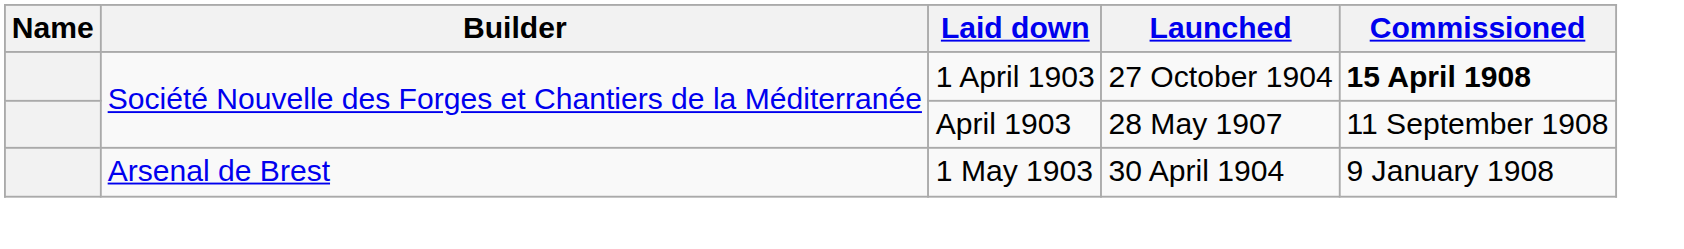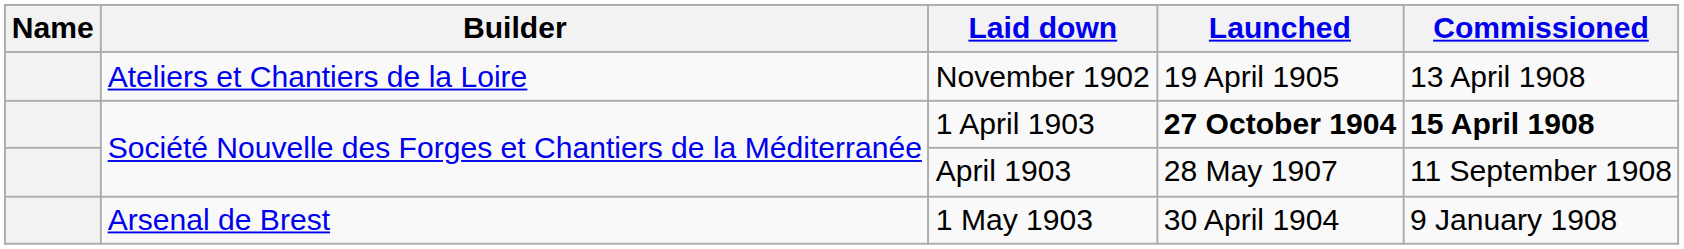+ row: Ateliers et Chantiers de la Loire | November 1902 | 19 April 1905 | 13 April 1908
1 April 1903 | Launched: normal -> bold
